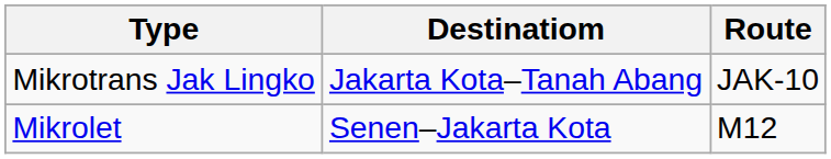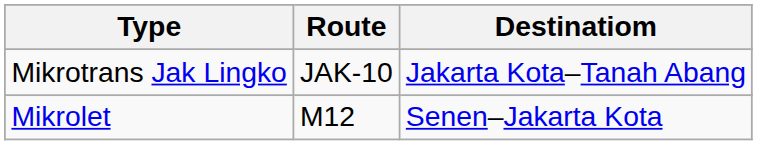columns swapped: Route <-> Destinatiom
